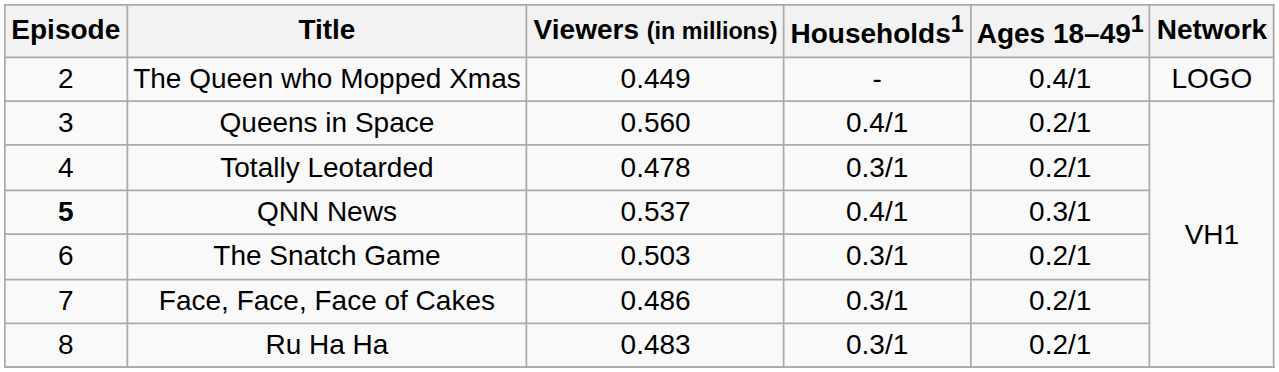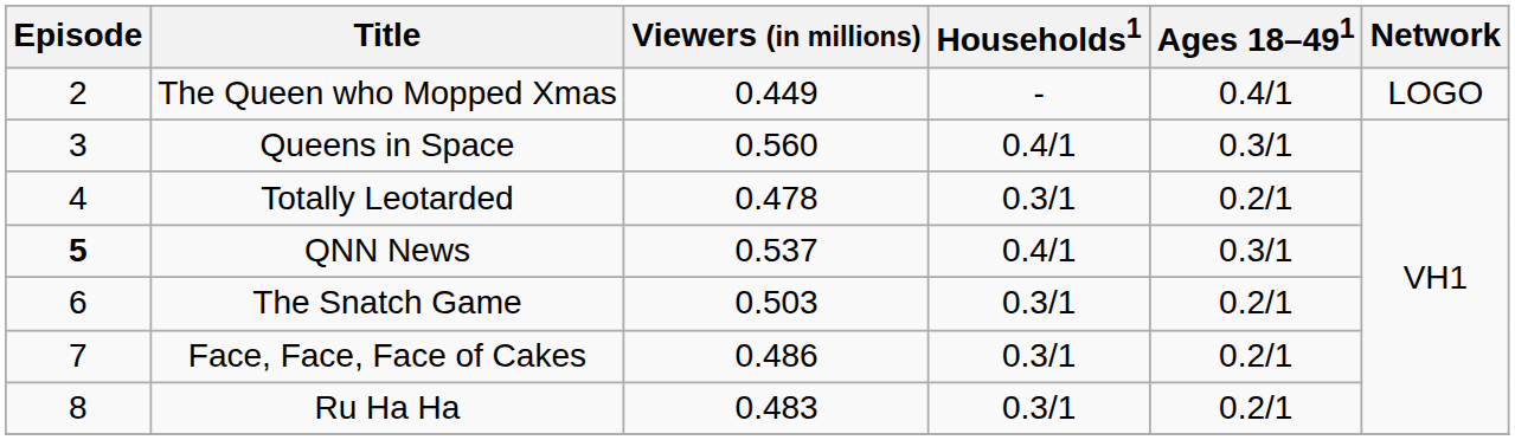Queens in Space | Ages 18–491: 0.2/1 -> 0.3/1
